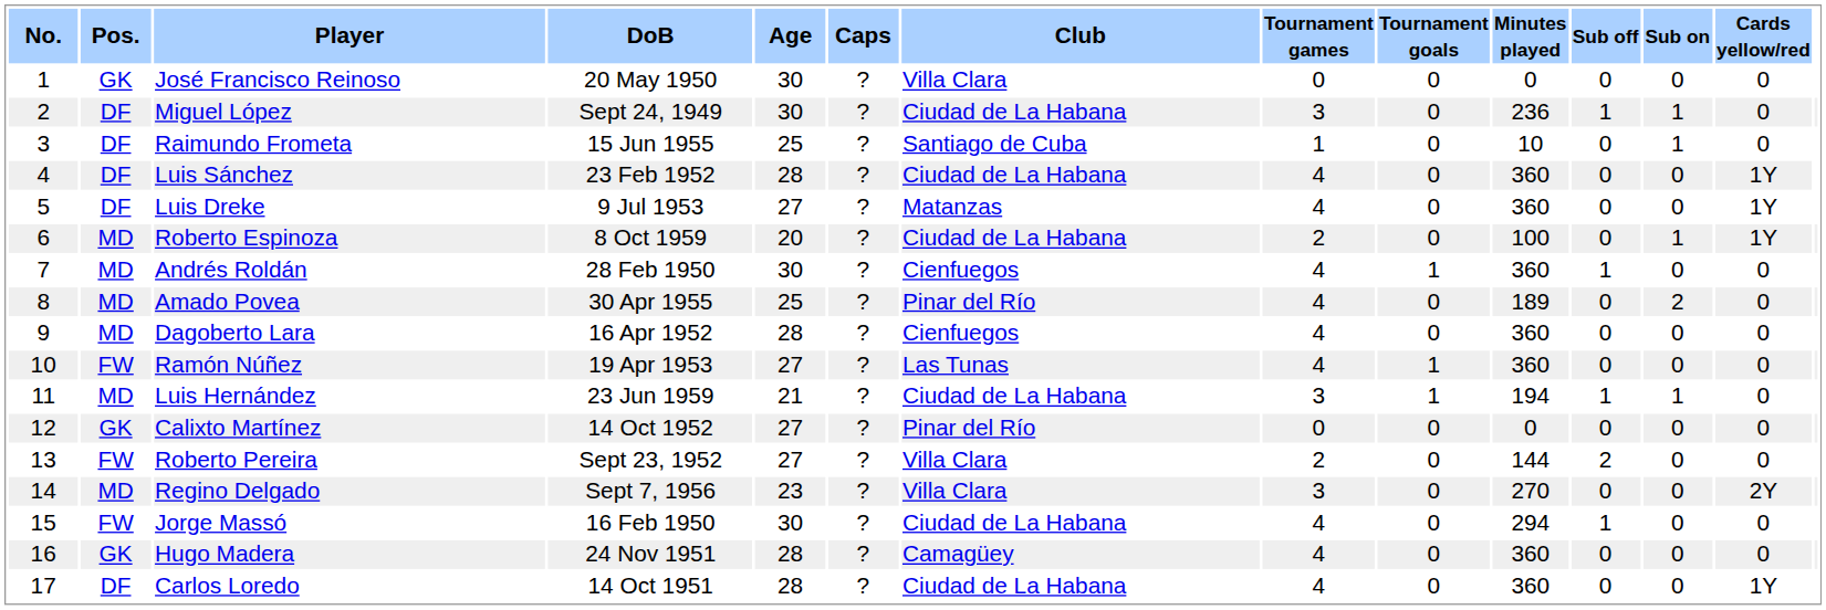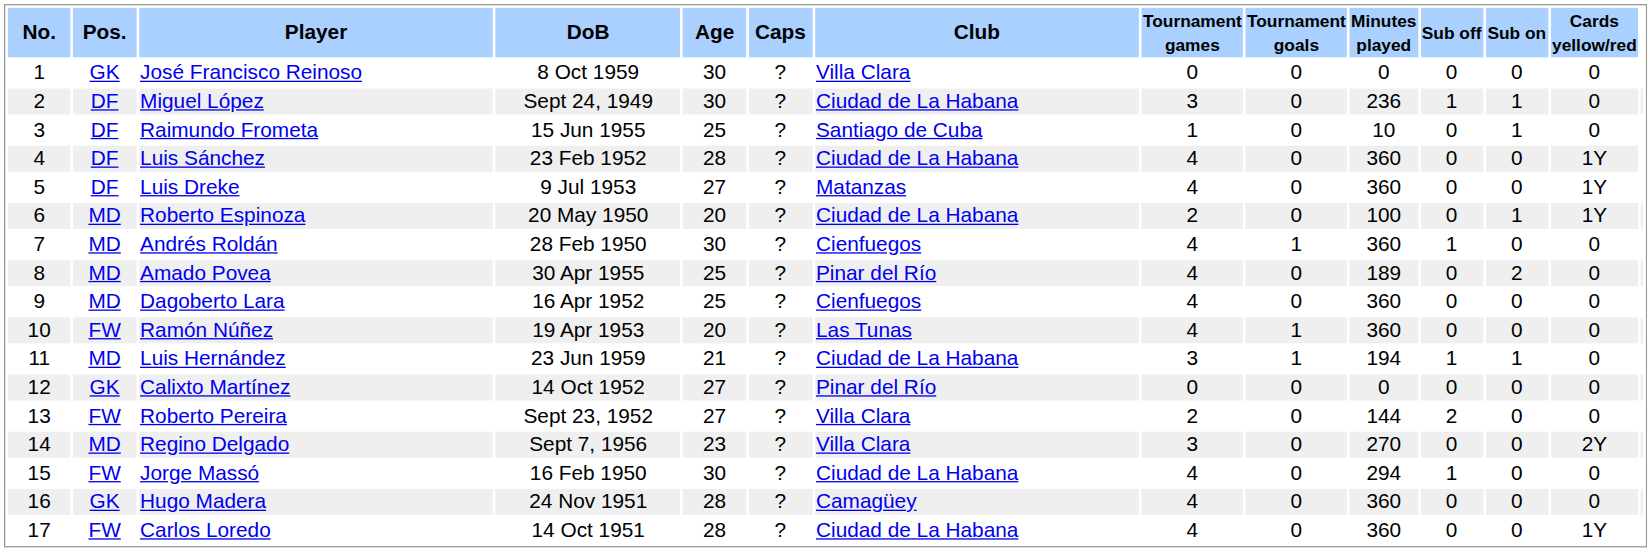José Francisco Reinoso | DoB: 20 May 1950 -> 8 Oct 1959
Roberto Espinoza | DoB: 8 Oct 1959 -> 20 May 1950
Dagoberto Lara | Age: 28 -> 25
Ramón Núñez | Age: 27 -> 20
Carlos Loredo | Pos.: DF -> FW
